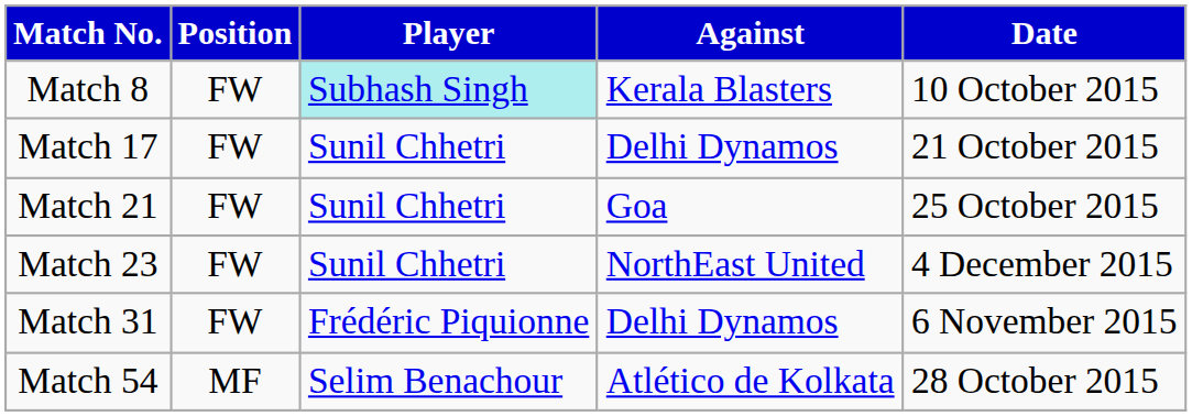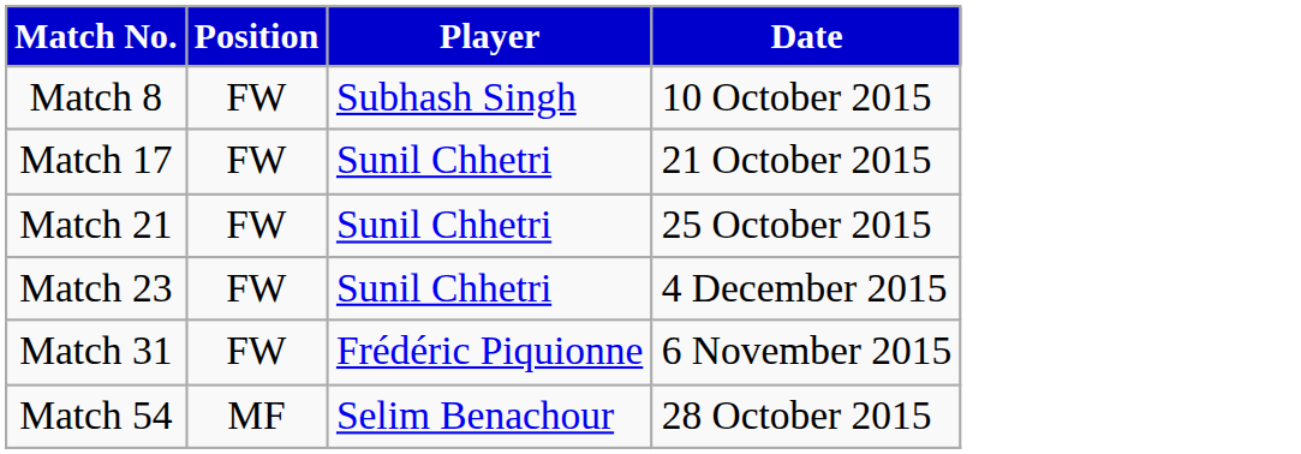- column: Against | Kerala Blasters | Delhi Dynamos | Goa | NorthEast United | Delhi Dynamos | Atlético de Kolkata
Match 8 | Player: paleturquoise background -> no background
